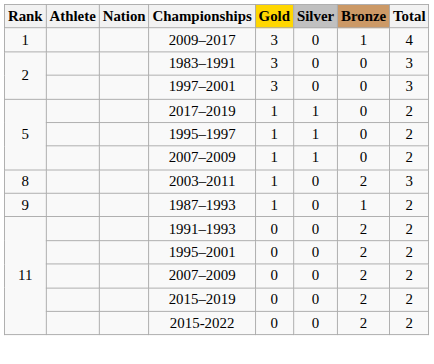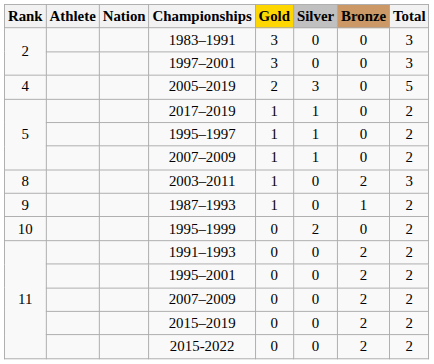- row: 1 | 2009–2017 | 3 | 0 | 1 | 4
+ row: 4 | 2005–2019 | 2 | 3 | 0 | 5
+ row: 10 | 1995–1999 | 0 | 2 | 0 | 2
